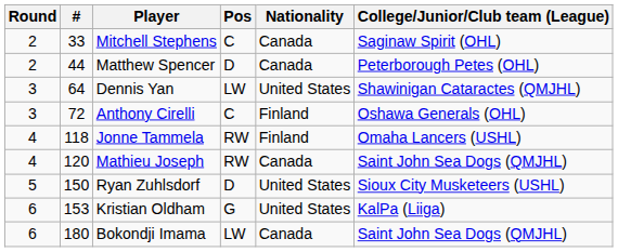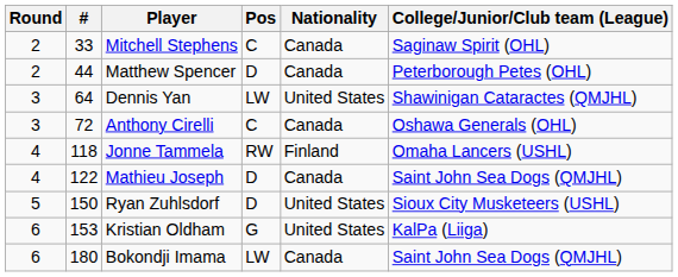Anthony Cirelli | Nationality: Finland -> Canada
Mathieu Joseph | #: 120 -> 122
Mathieu Joseph | Pos: RW -> D
